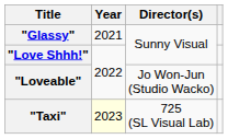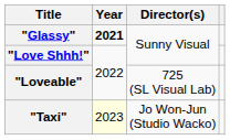"Glassy" | Year: normal -> bold
"Loveable" | Director(s): Jo Won-Jun (Studio Wacko) -> 725 (SL Visual Lab)
"Taxi" | Director(s): 725 (SL Visual Lab) -> Jo Won-Jun (Studio Wacko)
